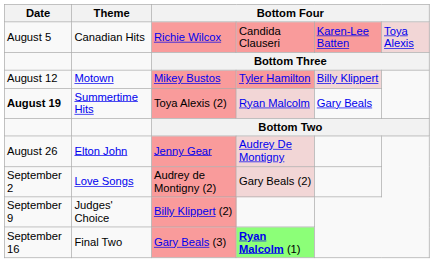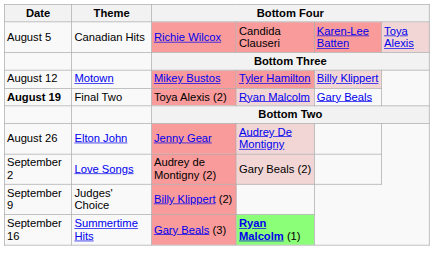Toya Alexis (2) | Theme: Summertime Hits -> Final Two
Gary Beals (3) | Theme: Final Two -> Summertime Hits
